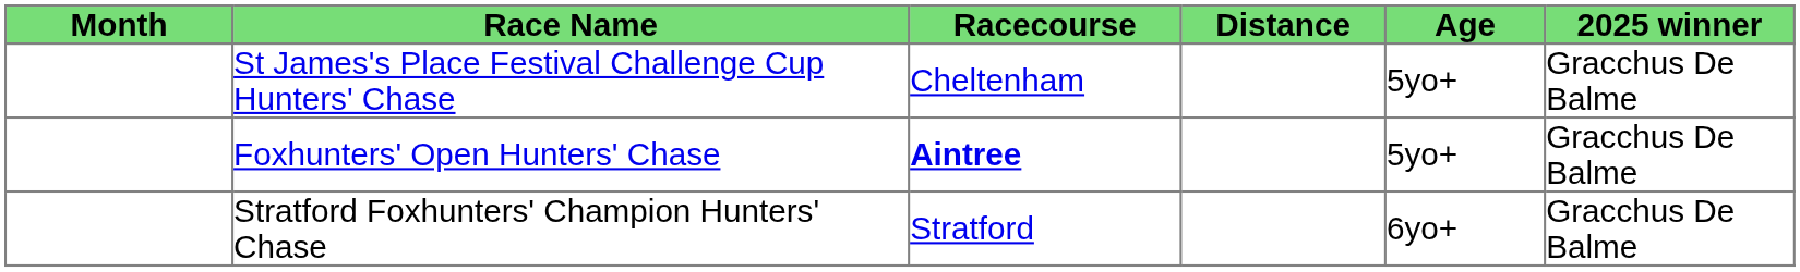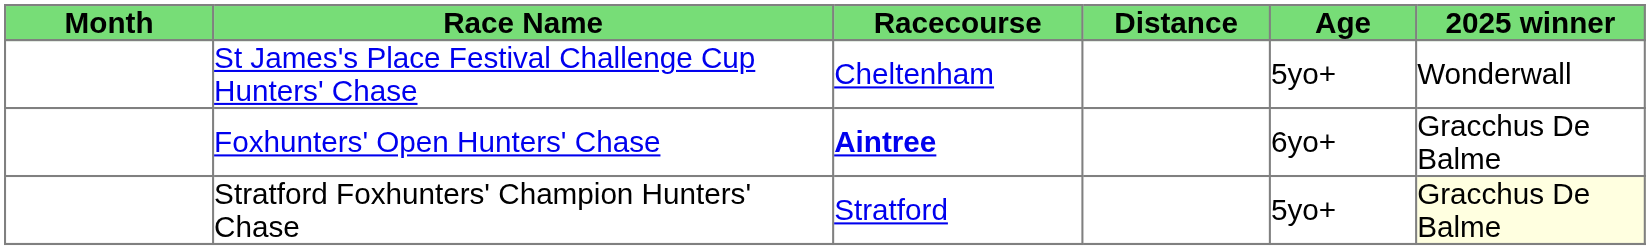St James's Place Festival Challenge Cup Hunters' Chase | 2025 winner: Gracchus De Balme -> Wonderwall
Foxhunters' Open Hunters' Chase | Age: 5yo+ -> 6yo+
Stratford Foxhunters' Champion Hunters' Chase | Age: 6yo+ -> 5yo+
Stratford Foxhunters' Champion Hunters' Chase | 2025 winner: no background -> lightyellow background
